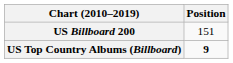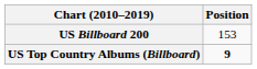US Billboard 200 | Position: 151 -> 153
